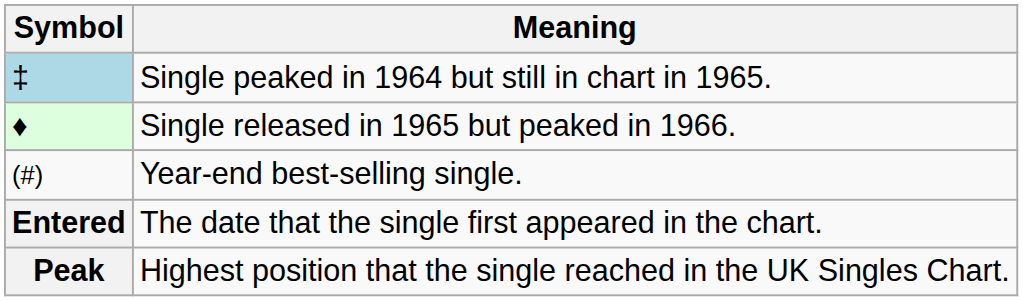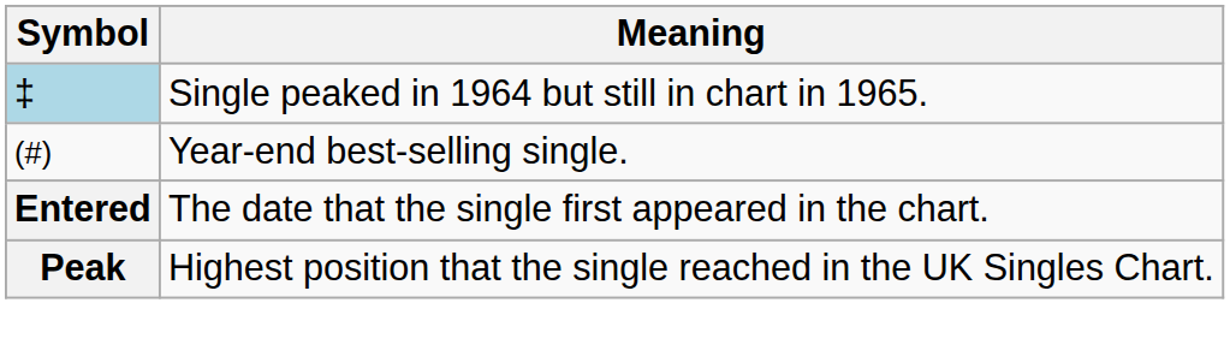- row: ♦ | Single released in 1965 but peaked in 1966.
